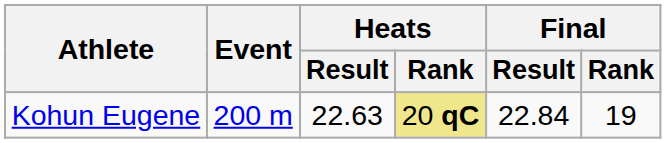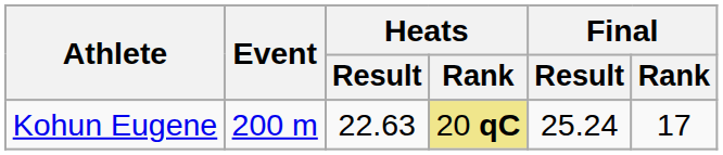Kohun Eugene | Final / Result: 22.84 -> 25.24
Kohun Eugene | Final / Rank: 19 -> 17
